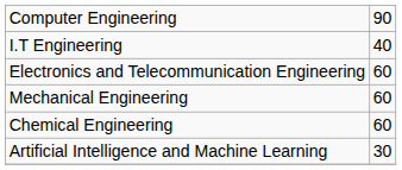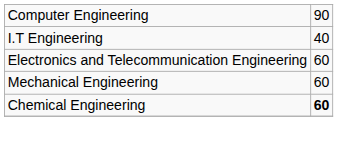Chemical Engineering | column 2: normal -> bold
- row: Artificial Intelligence and Machine Learning | 30
